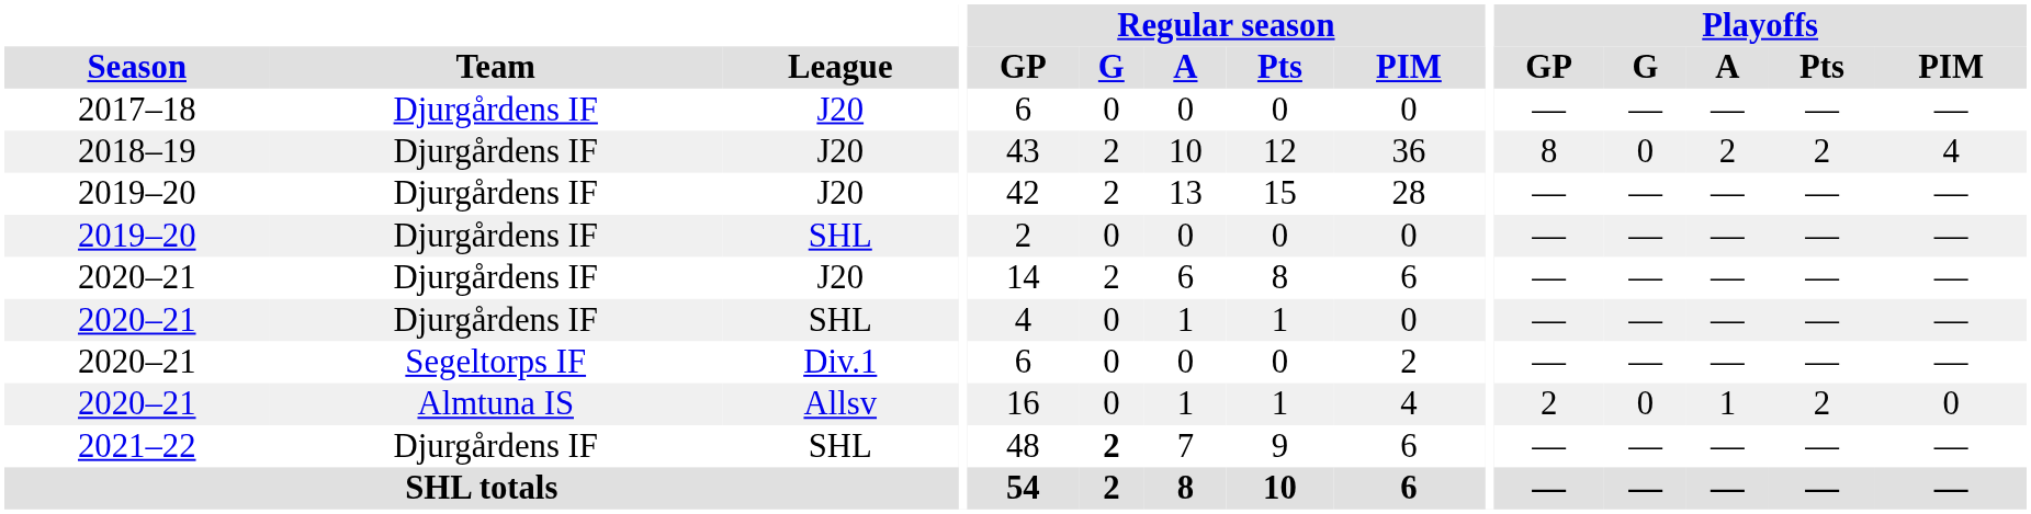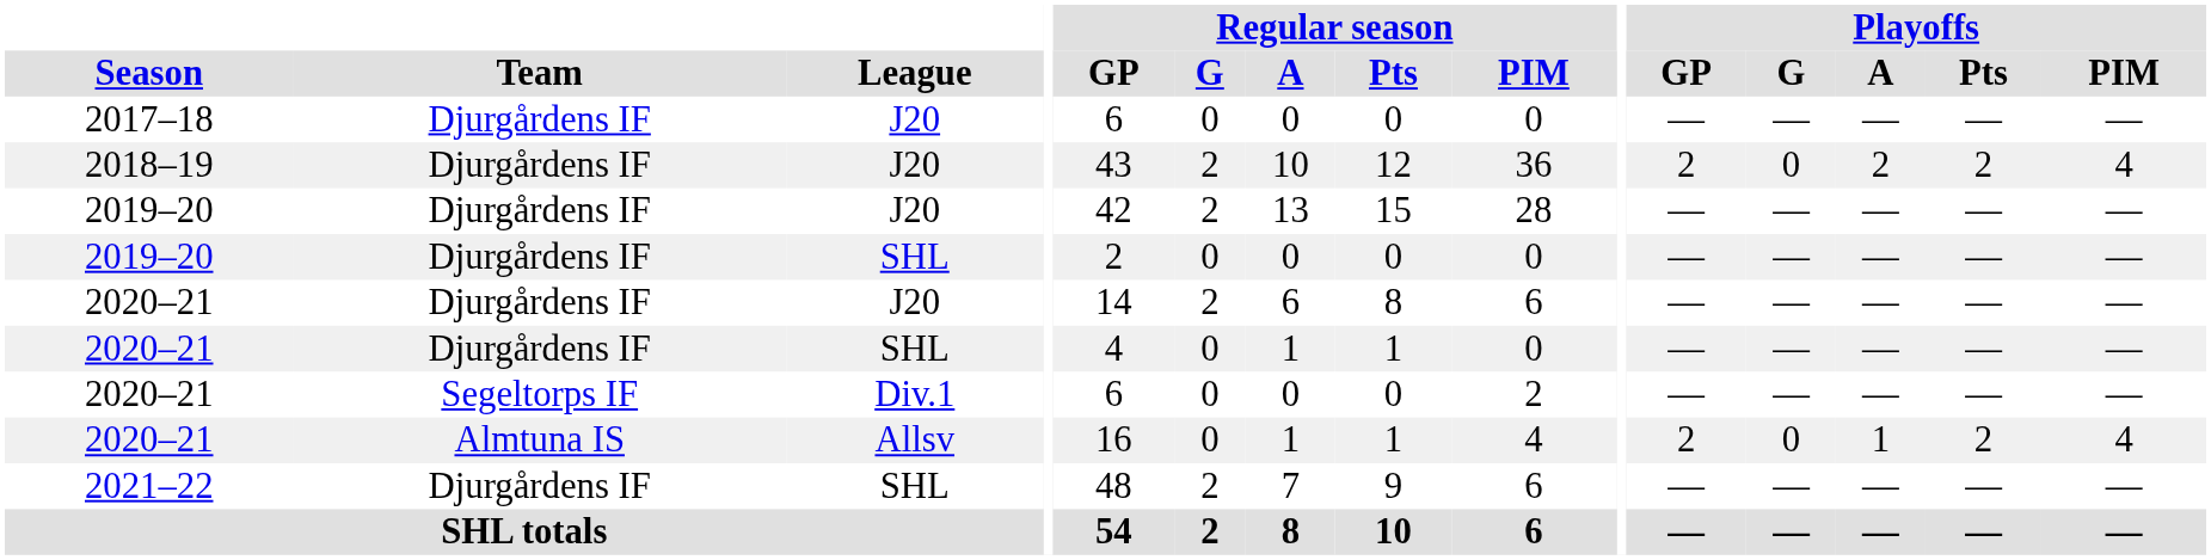2018–19 | Playoffs / GP: 8 -> 2
2020–21 / Allsv | Playoffs / PIM: 0 -> 4
2021–22 | Regular season / G: bold -> normal
